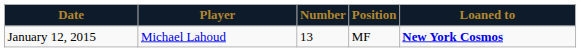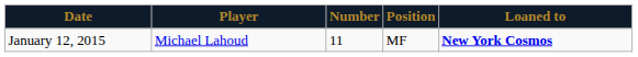January 12, 2015 | Number: 13 -> 11
